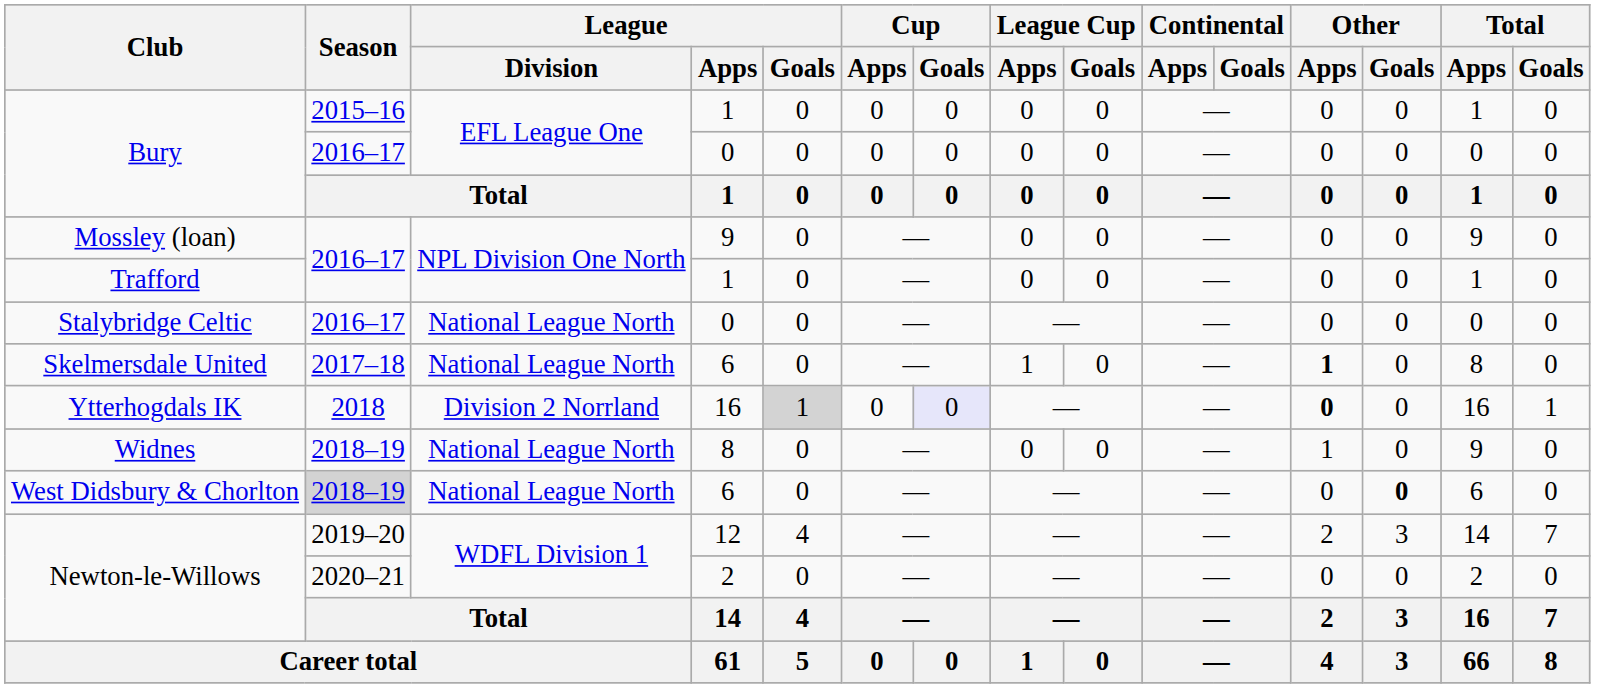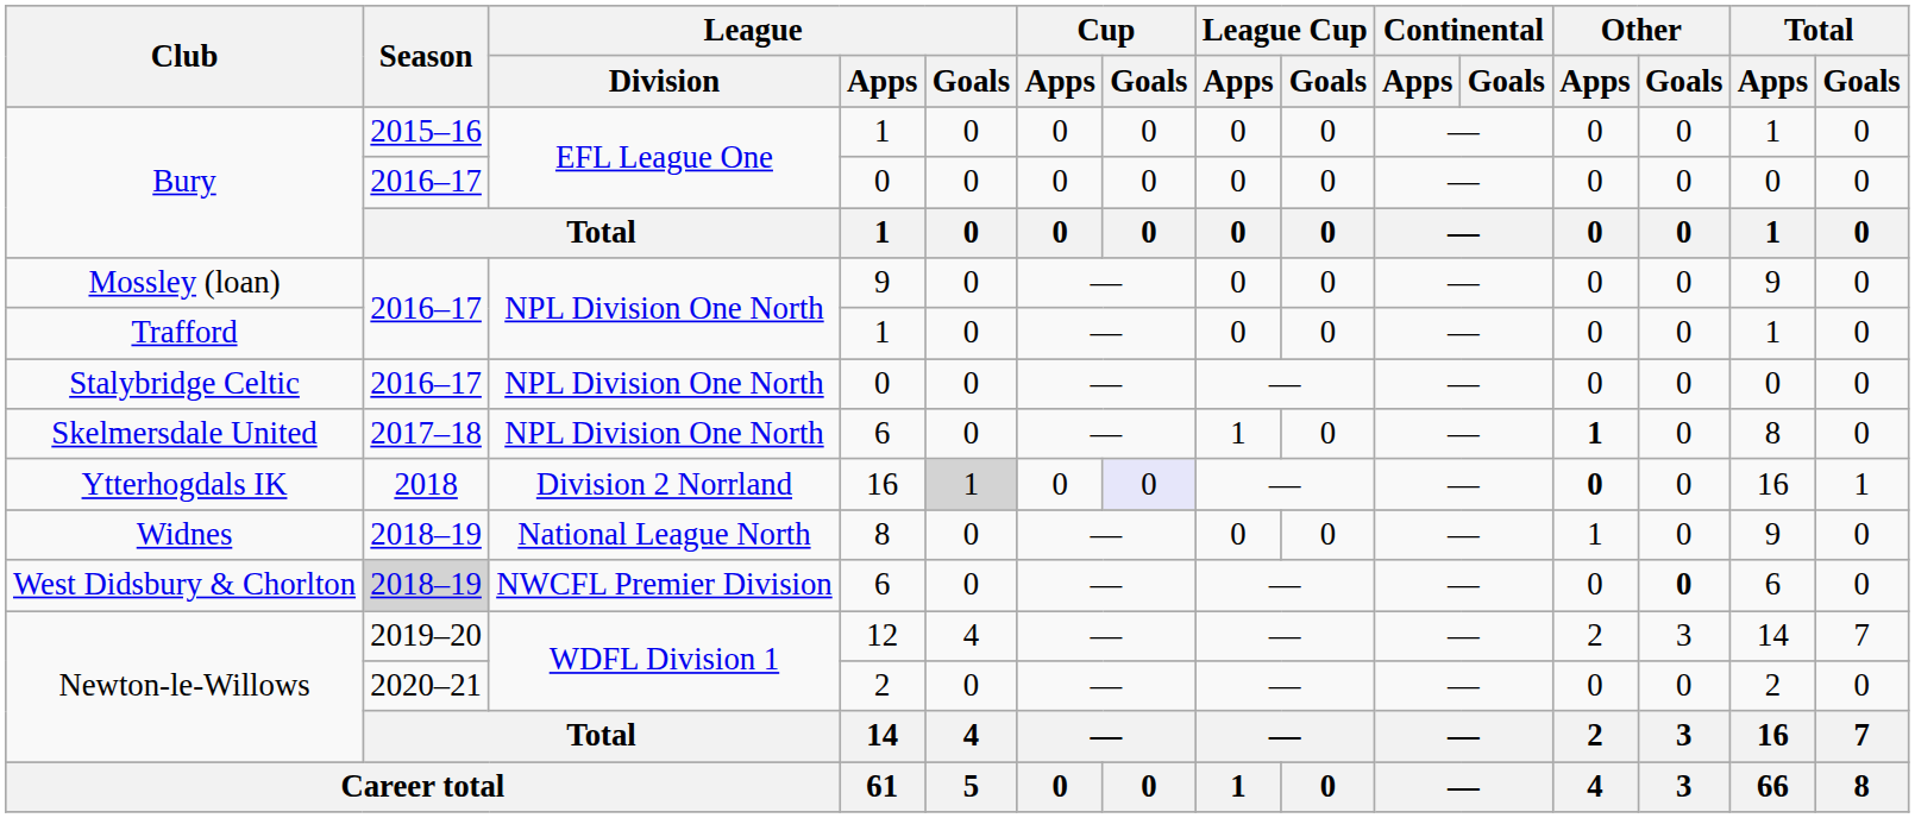Stalybridge Celtic | League / Division: National League North -> NPL Division One North
Skelmersdale United | League / Division: National League North -> NPL Division One North
West Didsbury & Chorlton | League / Division: National League North -> NWCFL Premier Division
